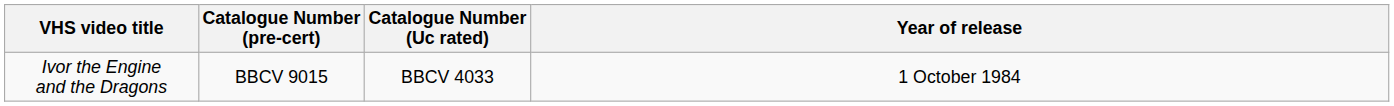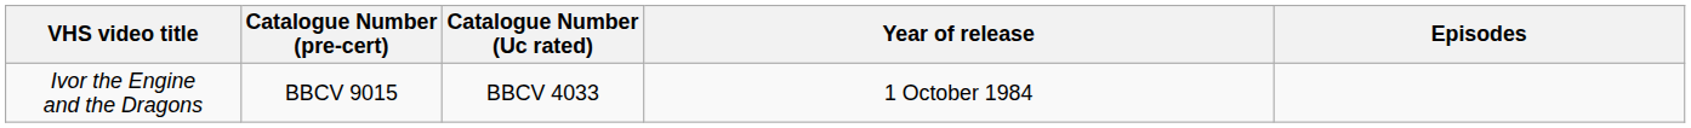+ column: Episodes
